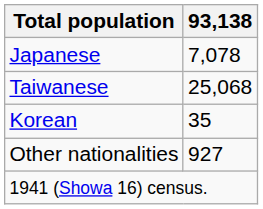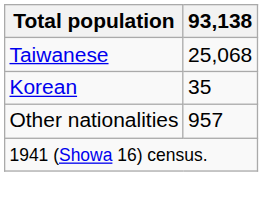- row: Japanese | 7,078
Other nationalities | 93,138: 927 -> 957
